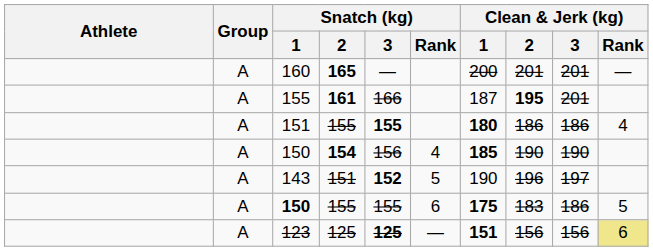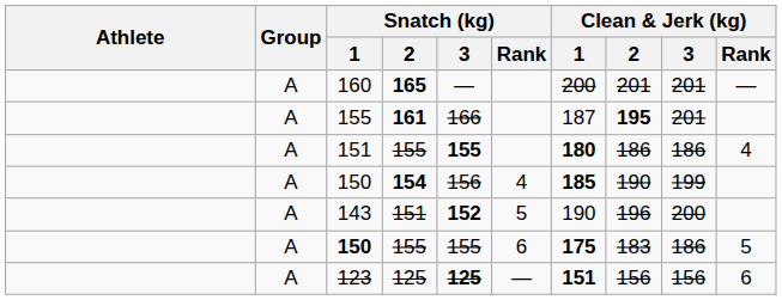150 / 154 | Clean & Jerk (kg) / 3: 190 -> 199
143 | Clean & Jerk (kg) / 3: 197 -> 200
123 | Clean & Jerk (kg) / Rank: khaki background -> no background
